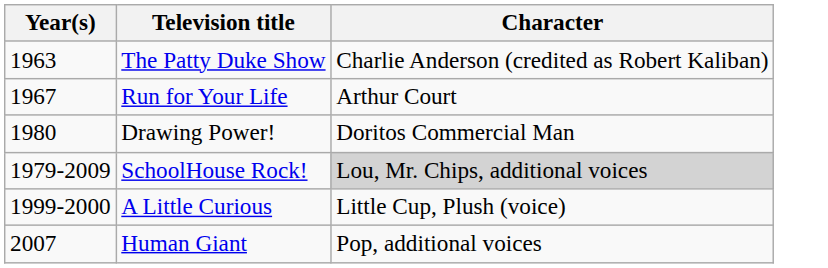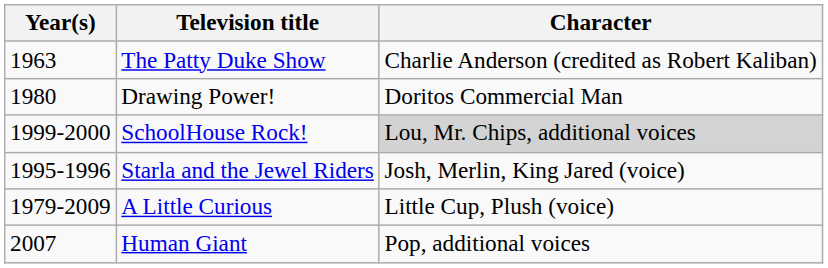- row: 1967 | Run for Your Life | Arthur Court
SchoolHouse Rock! | Year(s): 1979-2009 -> 1999-2000
+ row: 1995-1996 | Starla and the Jewel Riders | Josh, Merlin, King Jared (voice)
A Little Curious | Year(s): 1999-2000 -> 1979-2009
